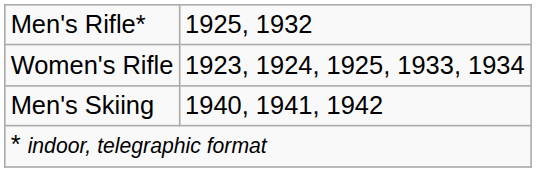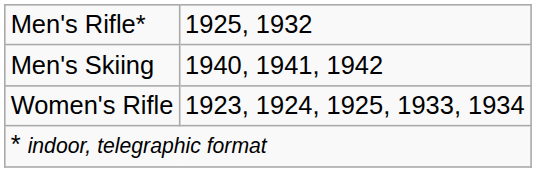rows swapped: Women's Rifle <-> Men's Skiing
